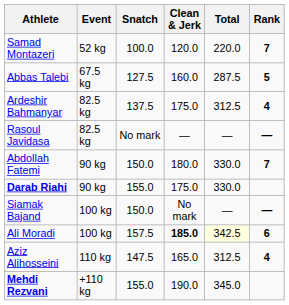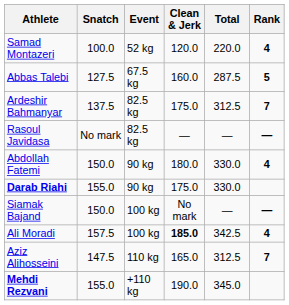columns swapped: Event <-> Snatch
Samad Montazeri | Rank: 7 -> 4
Ardeshir Bahmanyar | Rank: 4 -> 7
Abdollah Fatemi | Rank: 7 -> 4
Ali Moradi | Total: lightyellow background -> no background
Ali Moradi | Rank: 6 -> 4
Aziz Alihosseini | Rank: 4 -> 7
